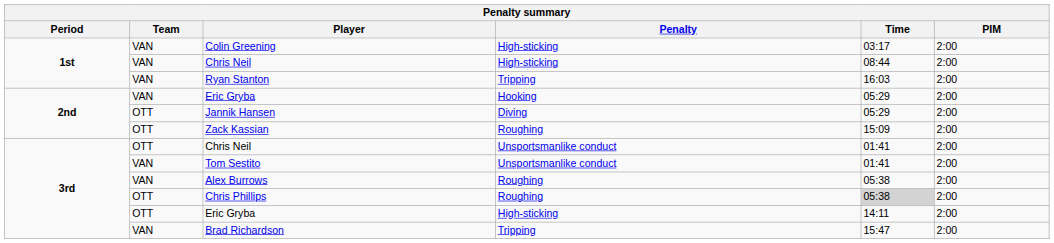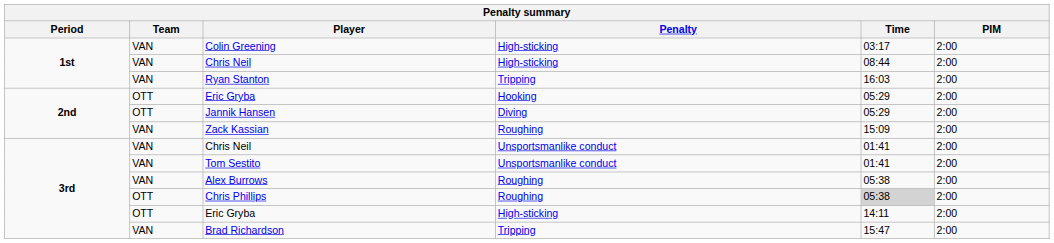Eric Gryba / Hooking | Team: VAN -> OTT
Zack Kassian | Team: OTT -> VAN
Chris Neil / Unsportsmanlike conduct | Team: OTT -> VAN
